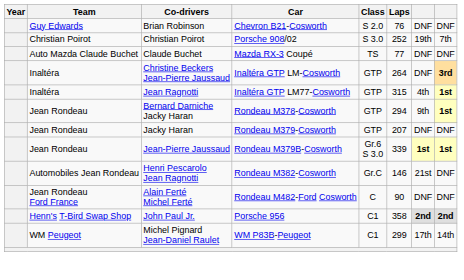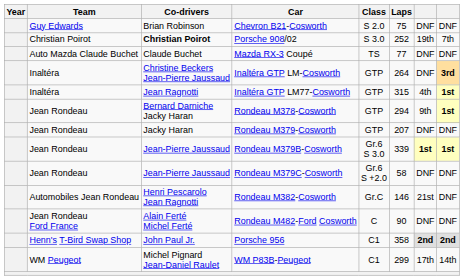Chevron B21-Cosworth | Laps: 76 -> 75
Porsche 908/02 | Co-drivers: normal -> bold
+ row: Jean Rondeau | Jean-Pierre Jaussaud | Rondeau M379C-Cosworth | Gr.6 S +2.0 | 58 | DNF | DNF
